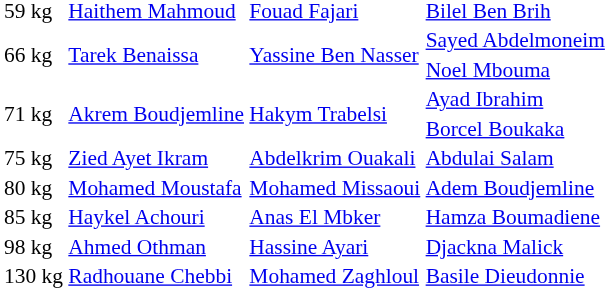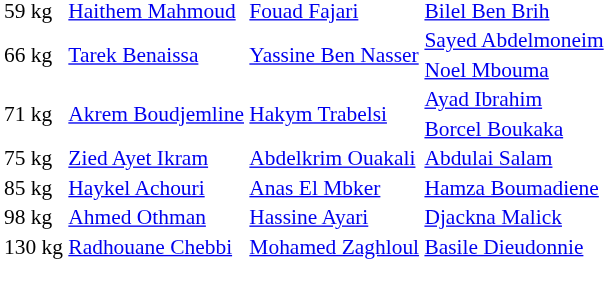- row: 80 kg | Mohamed Moustafa | Mohamed Missaoui | Adem Boudjemline
